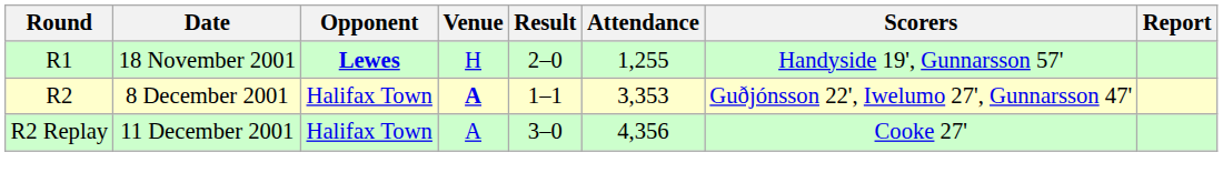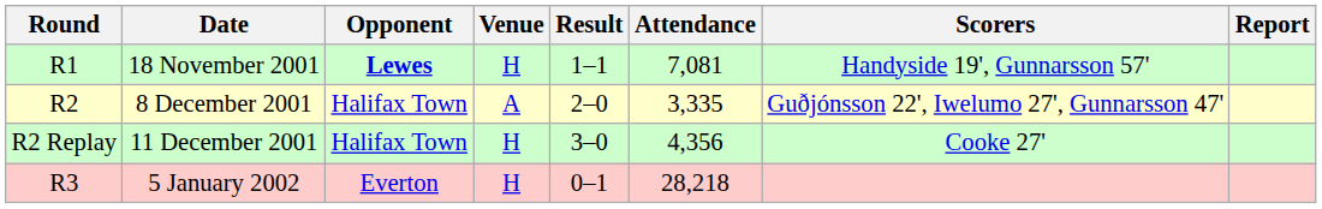18 November 2001 | Result: 2–0 -> 1–1
18 November 2001 | Attendance: 1,255 -> 7,081
8 December 2001 | Venue: bold -> normal
8 December 2001 | Result: 1–1 -> 2–0
8 December 2001 | Attendance: 3,353 -> 3,335
11 December 2001 | Venue: A -> H
+ row: R3 | 5 January 2002 | Everton | H | 0–1 | 28,218
